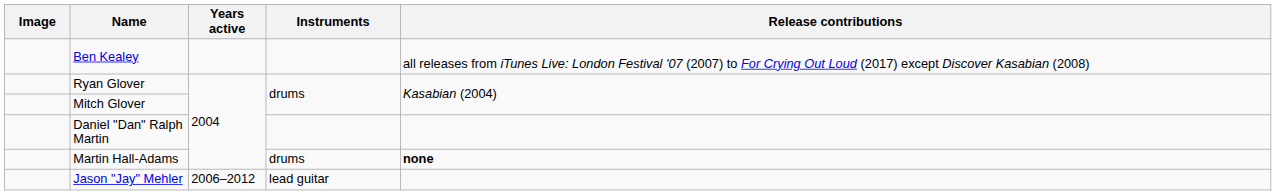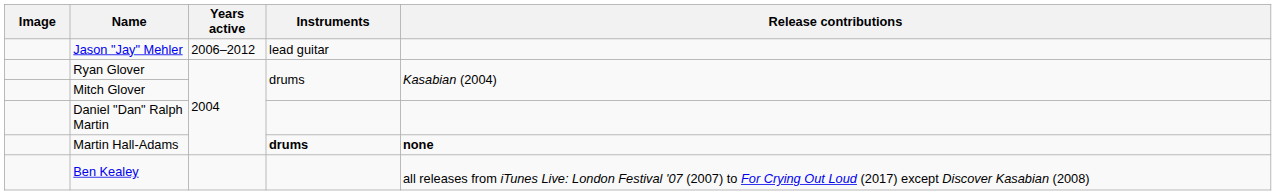rows swapped: Ben Kealey <-> Jason "Jay" Mehler
Martin Hall-Adams | Instruments: normal -> bold
